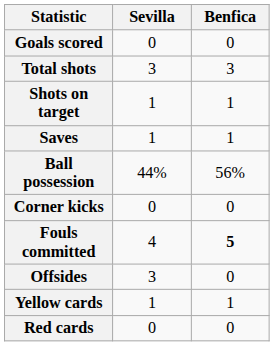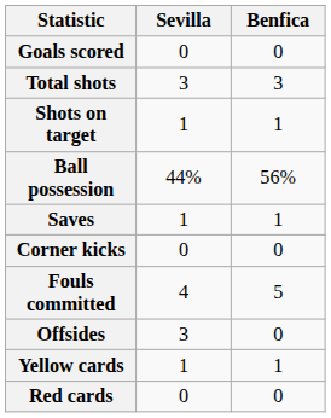rows swapped: Saves <-> Ball possession
Fouls committed | Benfica: bold -> normal
